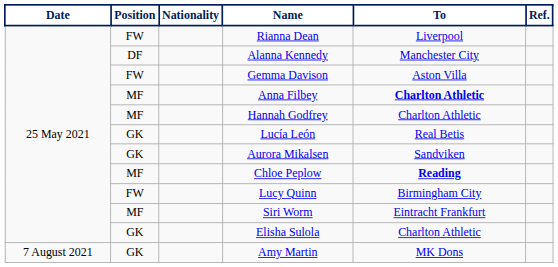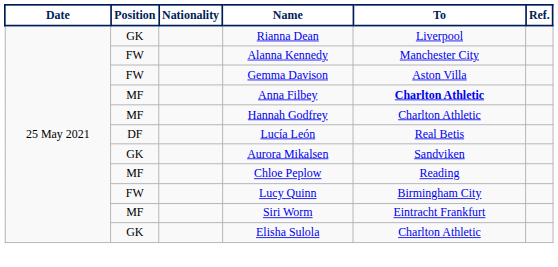Rianna Dean | Position: FW -> GK
Alanna Kennedy | Position: DF -> FW
Lucía León | Position: GK -> DF
Chloe Peplow | To: bold -> normal
- row: 7 August 2021 | GK | Amy Martin | MK Dons
